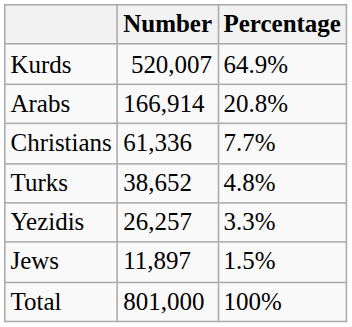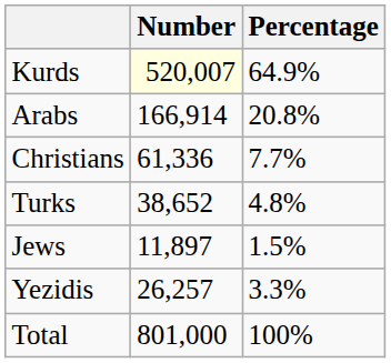Kurds | Number: no background -> lightyellow background
rows swapped: Yezidis <-> Jews
